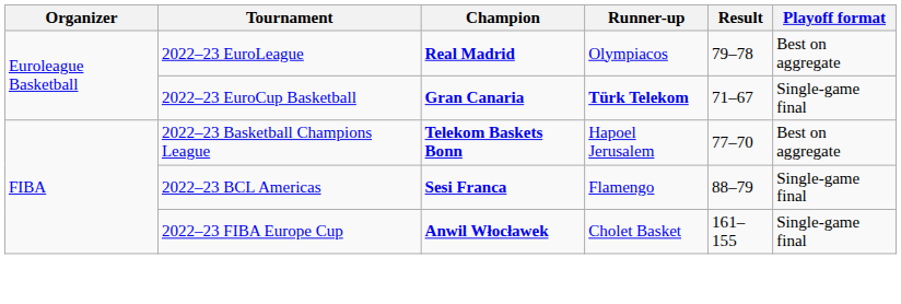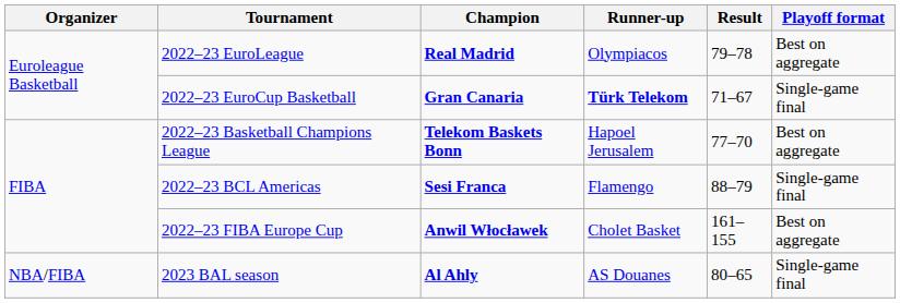2022–23 FIBA Europe Cup | Playoff format: Single-game final -> Best on aggregate
+ row: NBA/FIBA | 2023 BAL season | Al Ahly | AS Douanes | 80–65 | Single-game final
